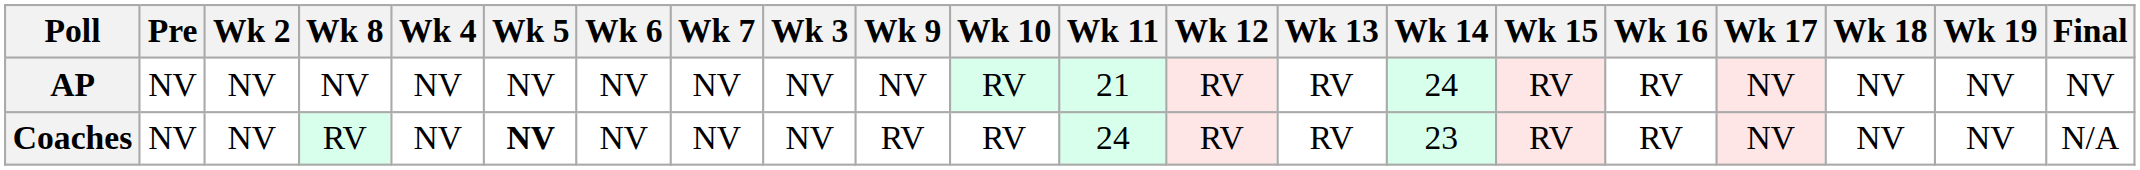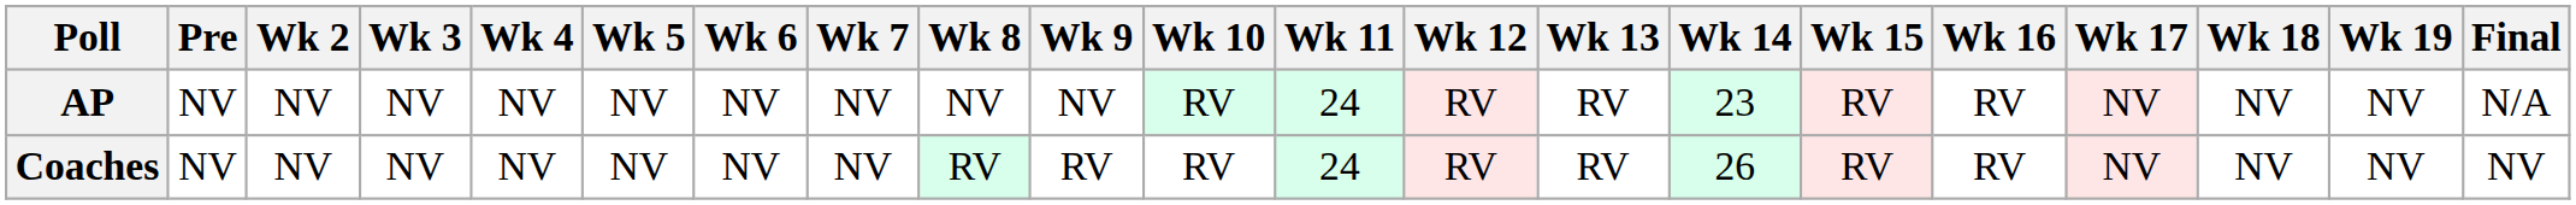columns swapped: Wk 3 <-> Wk 8
AP | Wk 11: 21 -> 24
AP | Wk 14: 24 -> 23
AP | Final: NV -> N/A
Coaches | Wk 5: bold -> normal
Coaches | Wk 14: 23 -> 26
Coaches | Final: N/A -> NV
